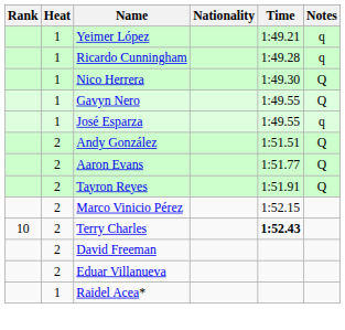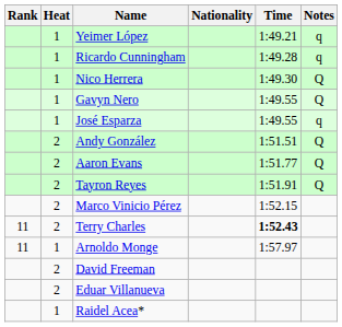Terry Charles | Rank: 10 -> 11
+ row: 11 | 1 | Arnoldo Monge | 1:57.97
